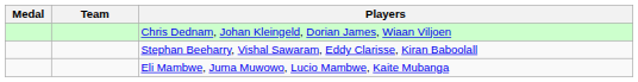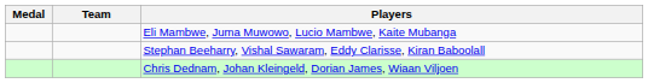rows swapped: Chris Dednam, Johan Kleingeld, Dorian James, Wiaan Viljoen <-> Eli Mambwe, Juma Muwowo, Lucio Mambwe, Kaite Mubanga
